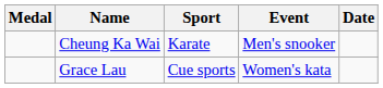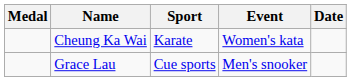Cheung Ka Wai | Event: Men's snooker -> Women's kata
Grace Lau | Event: Women's kata -> Men's snooker
